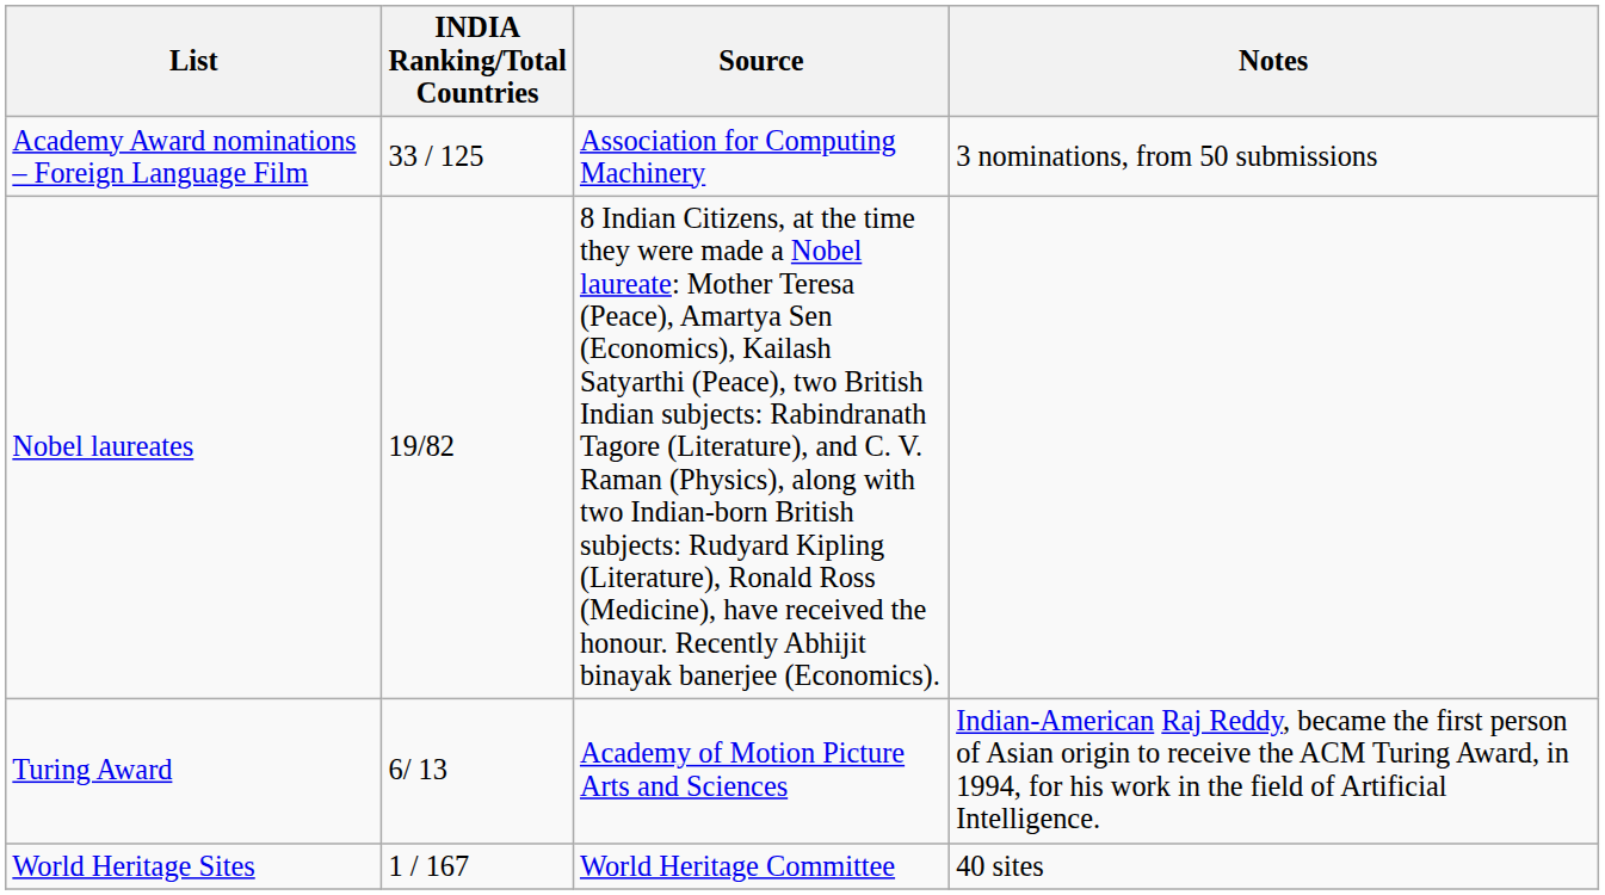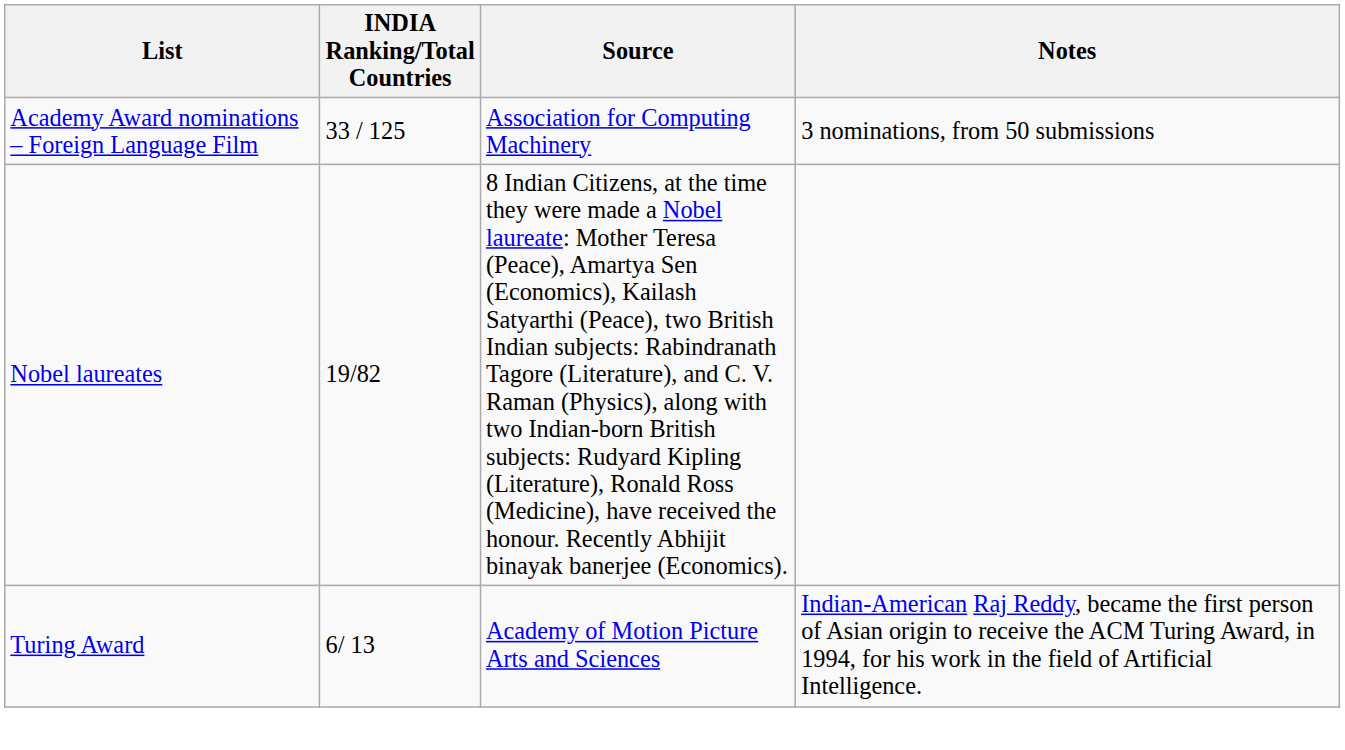- row: World Heritage Sites | 1 / 167 | World Heritage Committee | 40 sites
